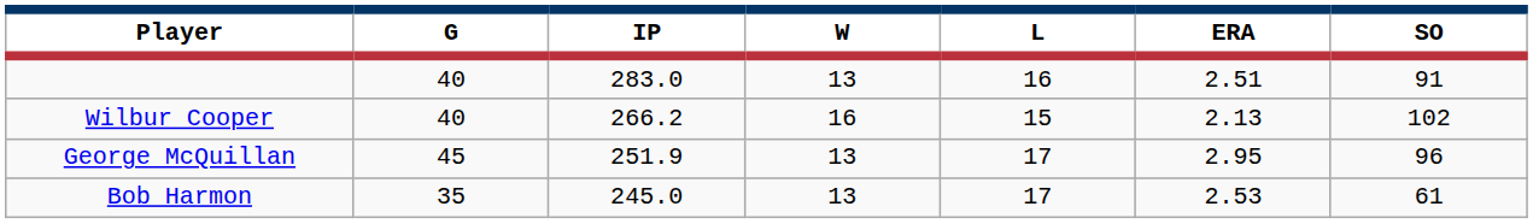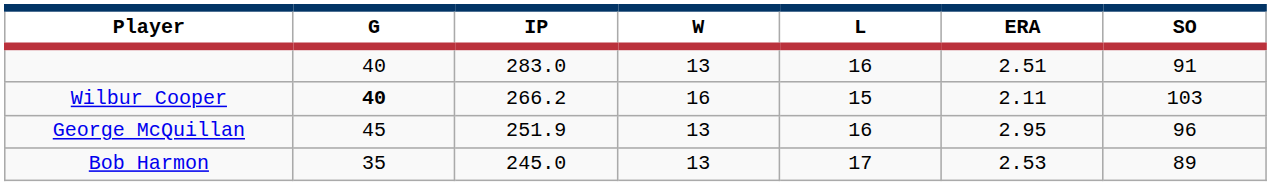Wilbur Cooper | G: normal -> bold
Wilbur Cooper | ERA: 2.13 -> 2.11
Wilbur Cooper | SO: 102 -> 103
George McQuillan | L: 17 -> 16
Bob Harmon | SO: 61 -> 89
